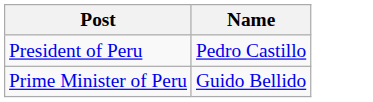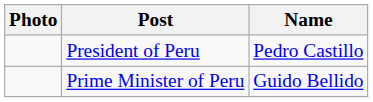+ column: Photo
